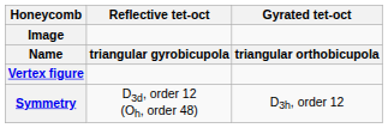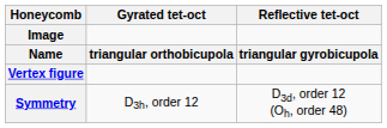columns swapped: Gyrated tet-oct <-> Reflective tet-oct
